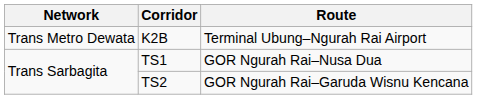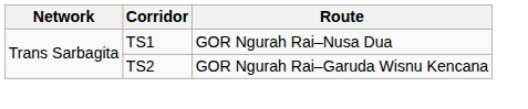- row: Trans Metro Dewata | K2B | Terminal Ubung–Ngurah Rai Airport
